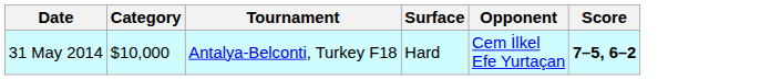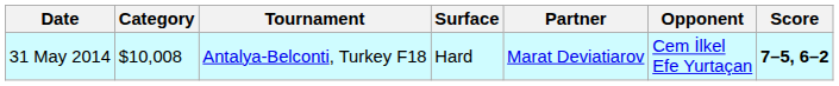+ column: Partner | Marat Deviatiarov
31 May 2014 | Category: $10,000 -> $10,008
